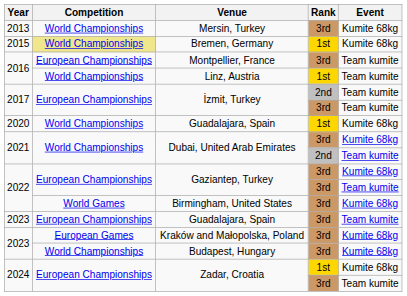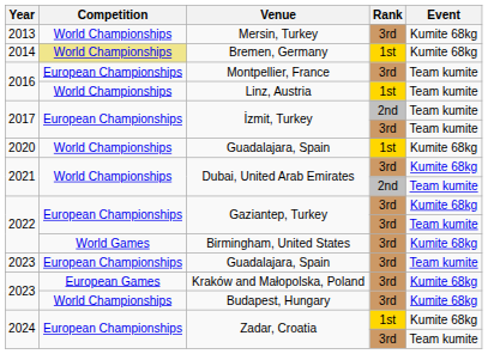Bremen, Germany | Year: 2015 -> 2014
